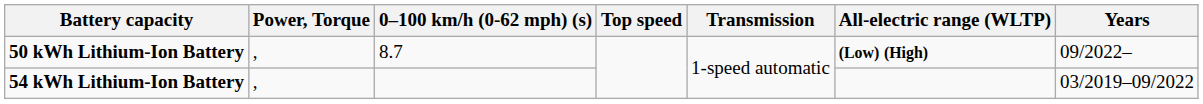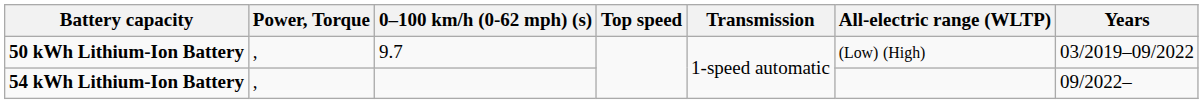50 kWh Lithium-Ion Battery | 0–100 km/h (0-62 mph) (s): 8.7 -> 9.7
50 kWh Lithium-Ion Battery | All-electric range (WLTP): bold -> normal
50 kWh Lithium-Ion Battery | Years: 09/2022– -> 03/2019–09/2022
54 kWh Lithium-Ion Battery | Years: 03/2019–09/2022 -> 09/2022–
